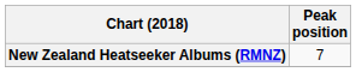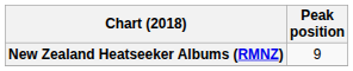New Zealand Heatseeker Albums (RMNZ) | Peak position: 7 -> 9
